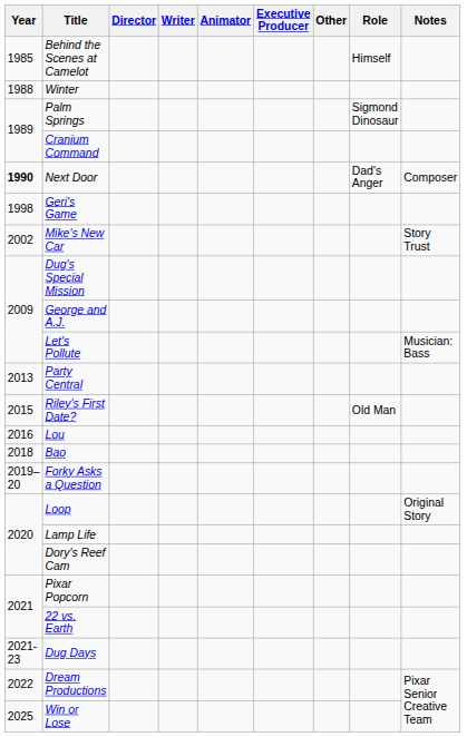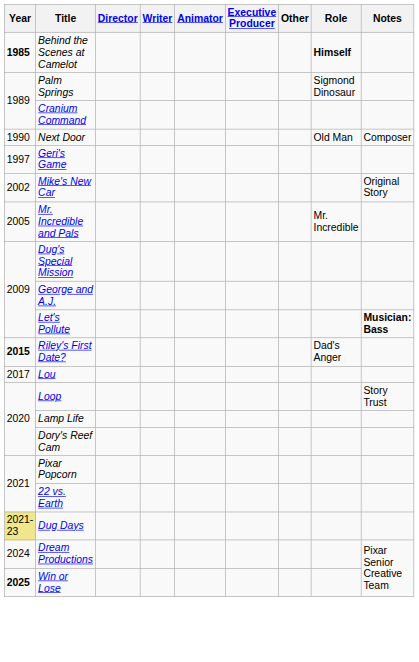Behind the Scenes at Camelot | Year: normal -> bold
Behind the Scenes at Camelot | Role: normal -> bold
- row: 1988 | Winter
Next Door | Year: bold -> normal
Next Door | Role: Dad's Anger -> Old Man
Geri's Game | Year: 1998 -> 1997
Mike's New Car | Notes: Story Trust -> Original Story
+ row: 2005 | Mr. Incredible and Pals | Mr. Incredible
Let's Pollute | Notes: normal -> bold
- row: 2013 | Party Central
Riley's First Date? | Year: normal -> bold
Riley's First Date? | Role: Old Man -> Dad's Anger
Lou | Year: 2016 -> 2017
- row: 2018 | Bao
- row: 2019–20 | Forky Asks a Question
Loop | Notes: Original Story -> Story Trust
Dug Days | Year: no background -> khaki background
Dream Productions | Year: 2022 -> 2024
Win or Lose | Year: normal -> bold
